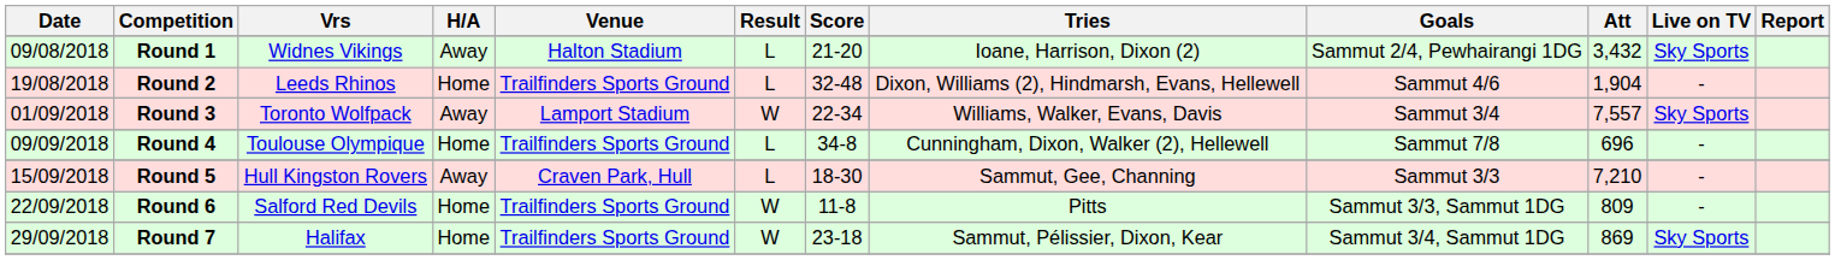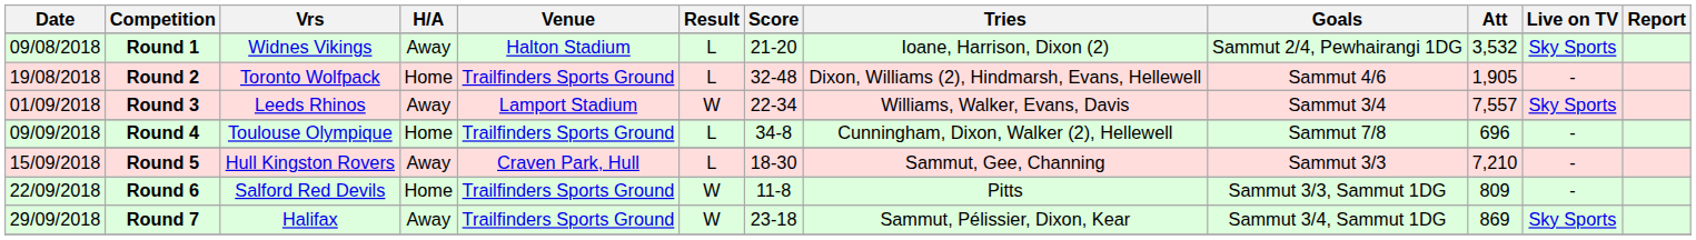Round 1 | Att: 3,432 -> 3,532
Round 2 | Vrs: Leeds Rhinos -> Toronto Wolfpack
Round 2 | Att: 1,904 -> 1,905
Round 3 | Vrs: Toronto Wolfpack -> Leeds Rhinos
Round 7 | H/A: Home -> Away
